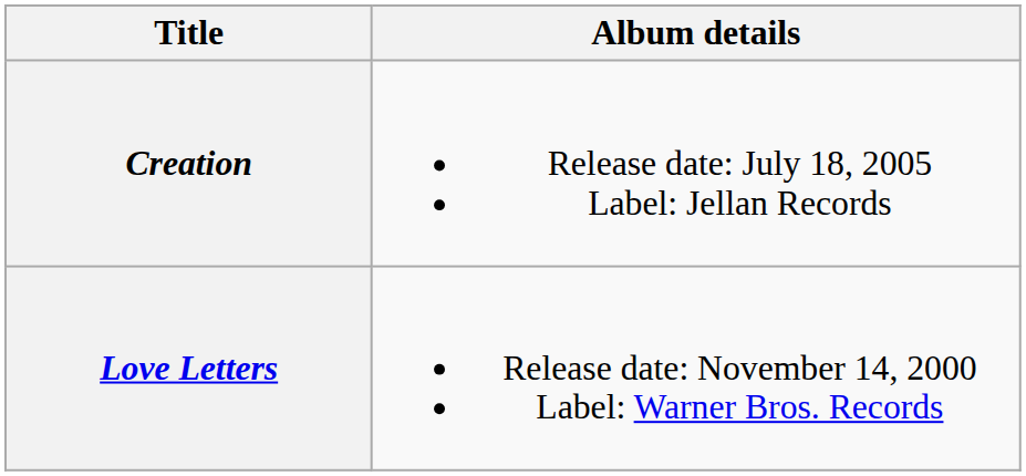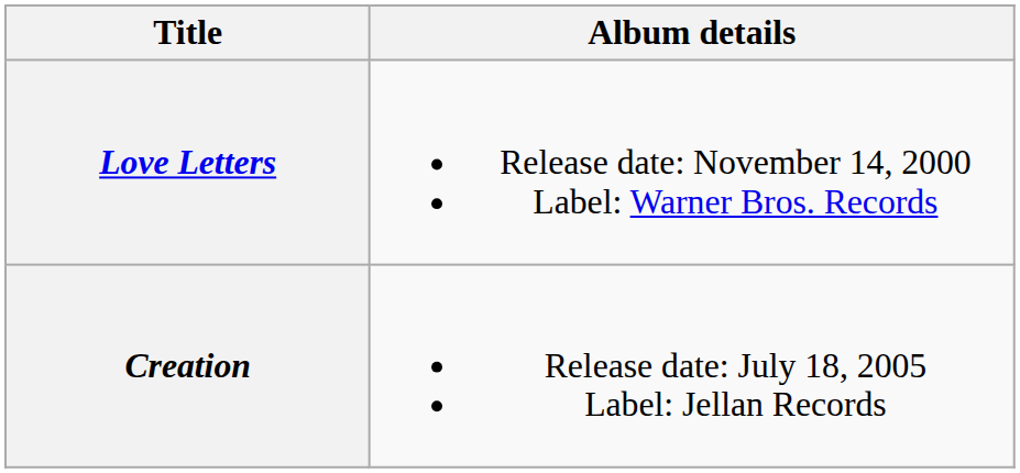rows swapped: Love Letters <-> Creation
